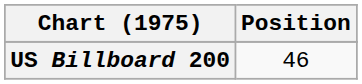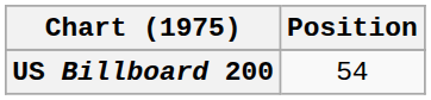US Billboard 200 | Position: 46 -> 54
